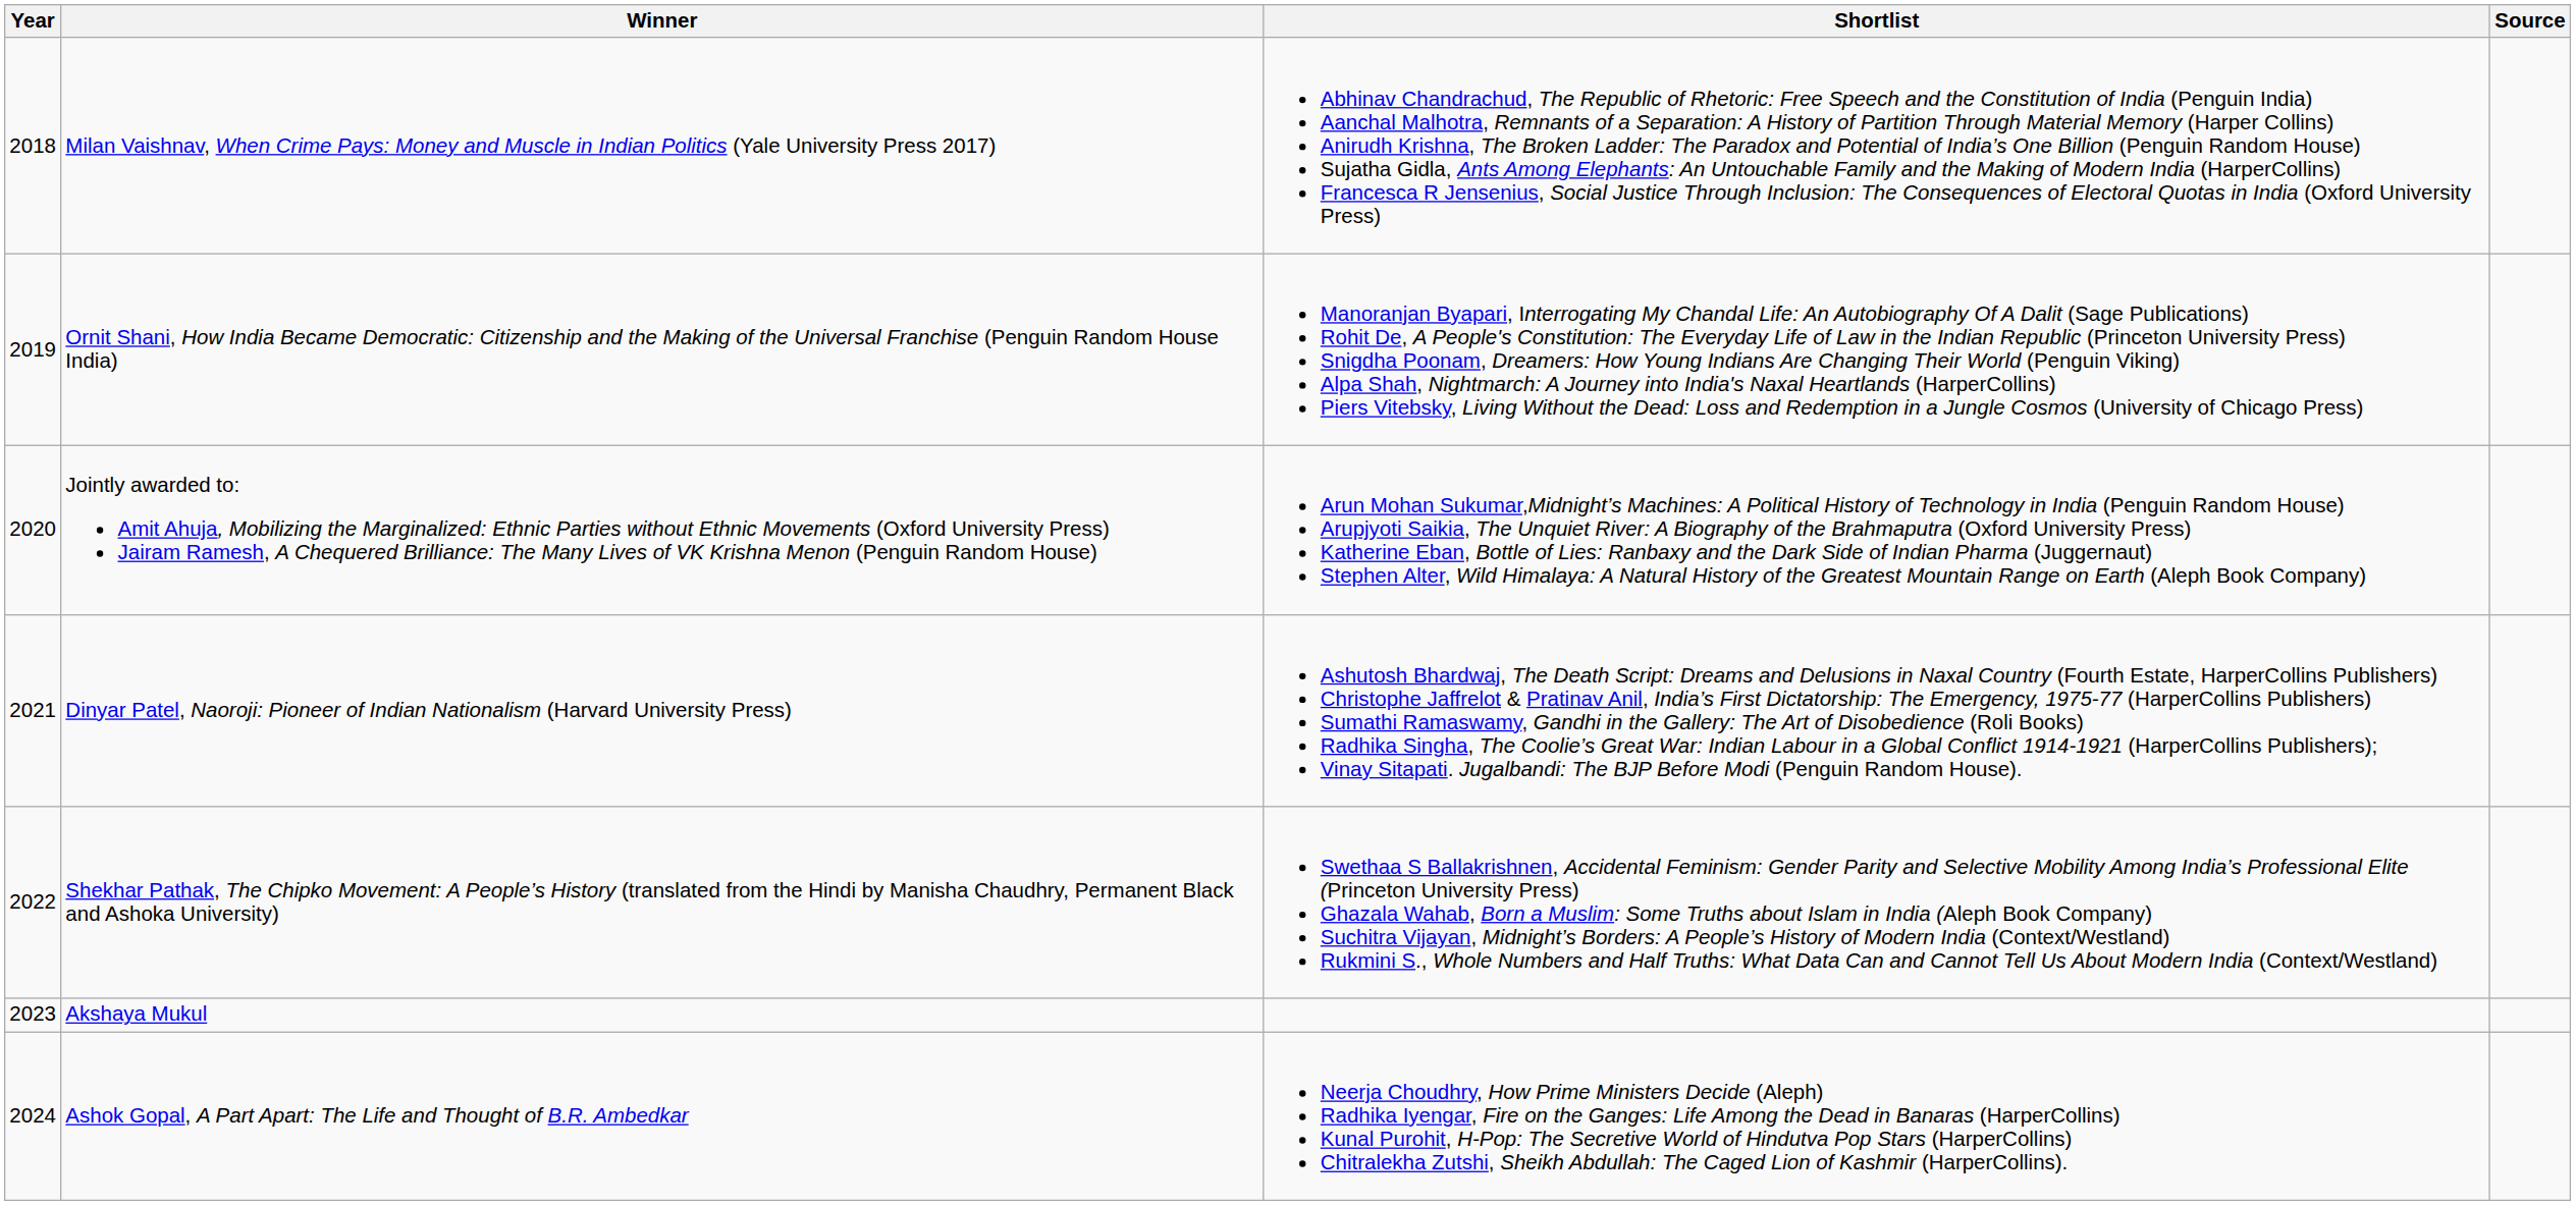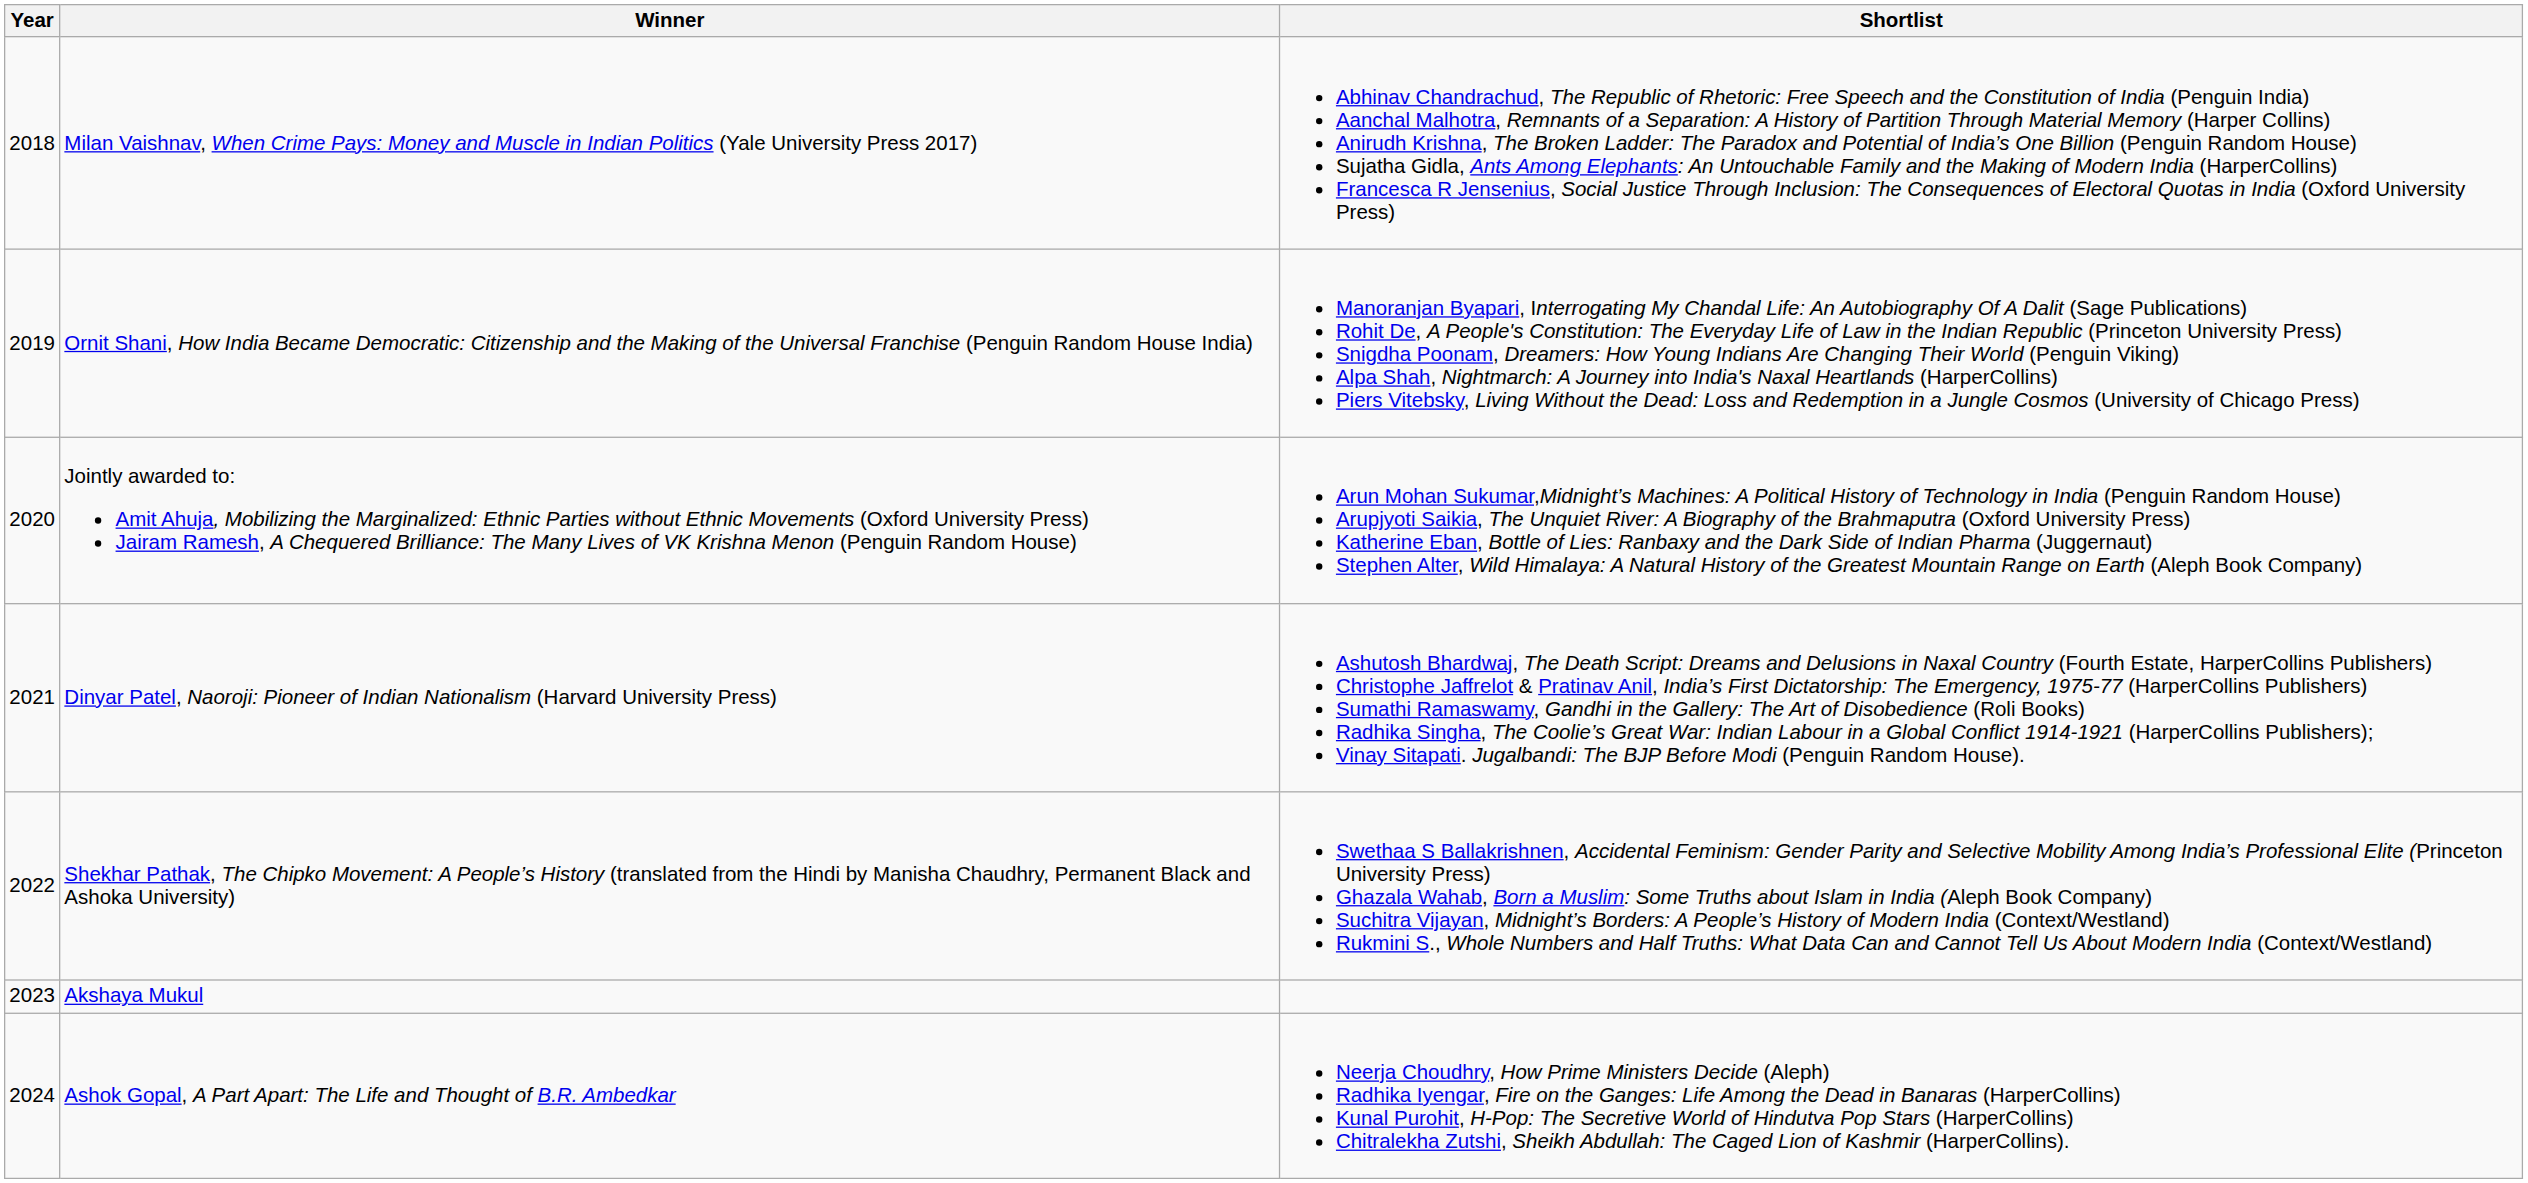- column: Source
